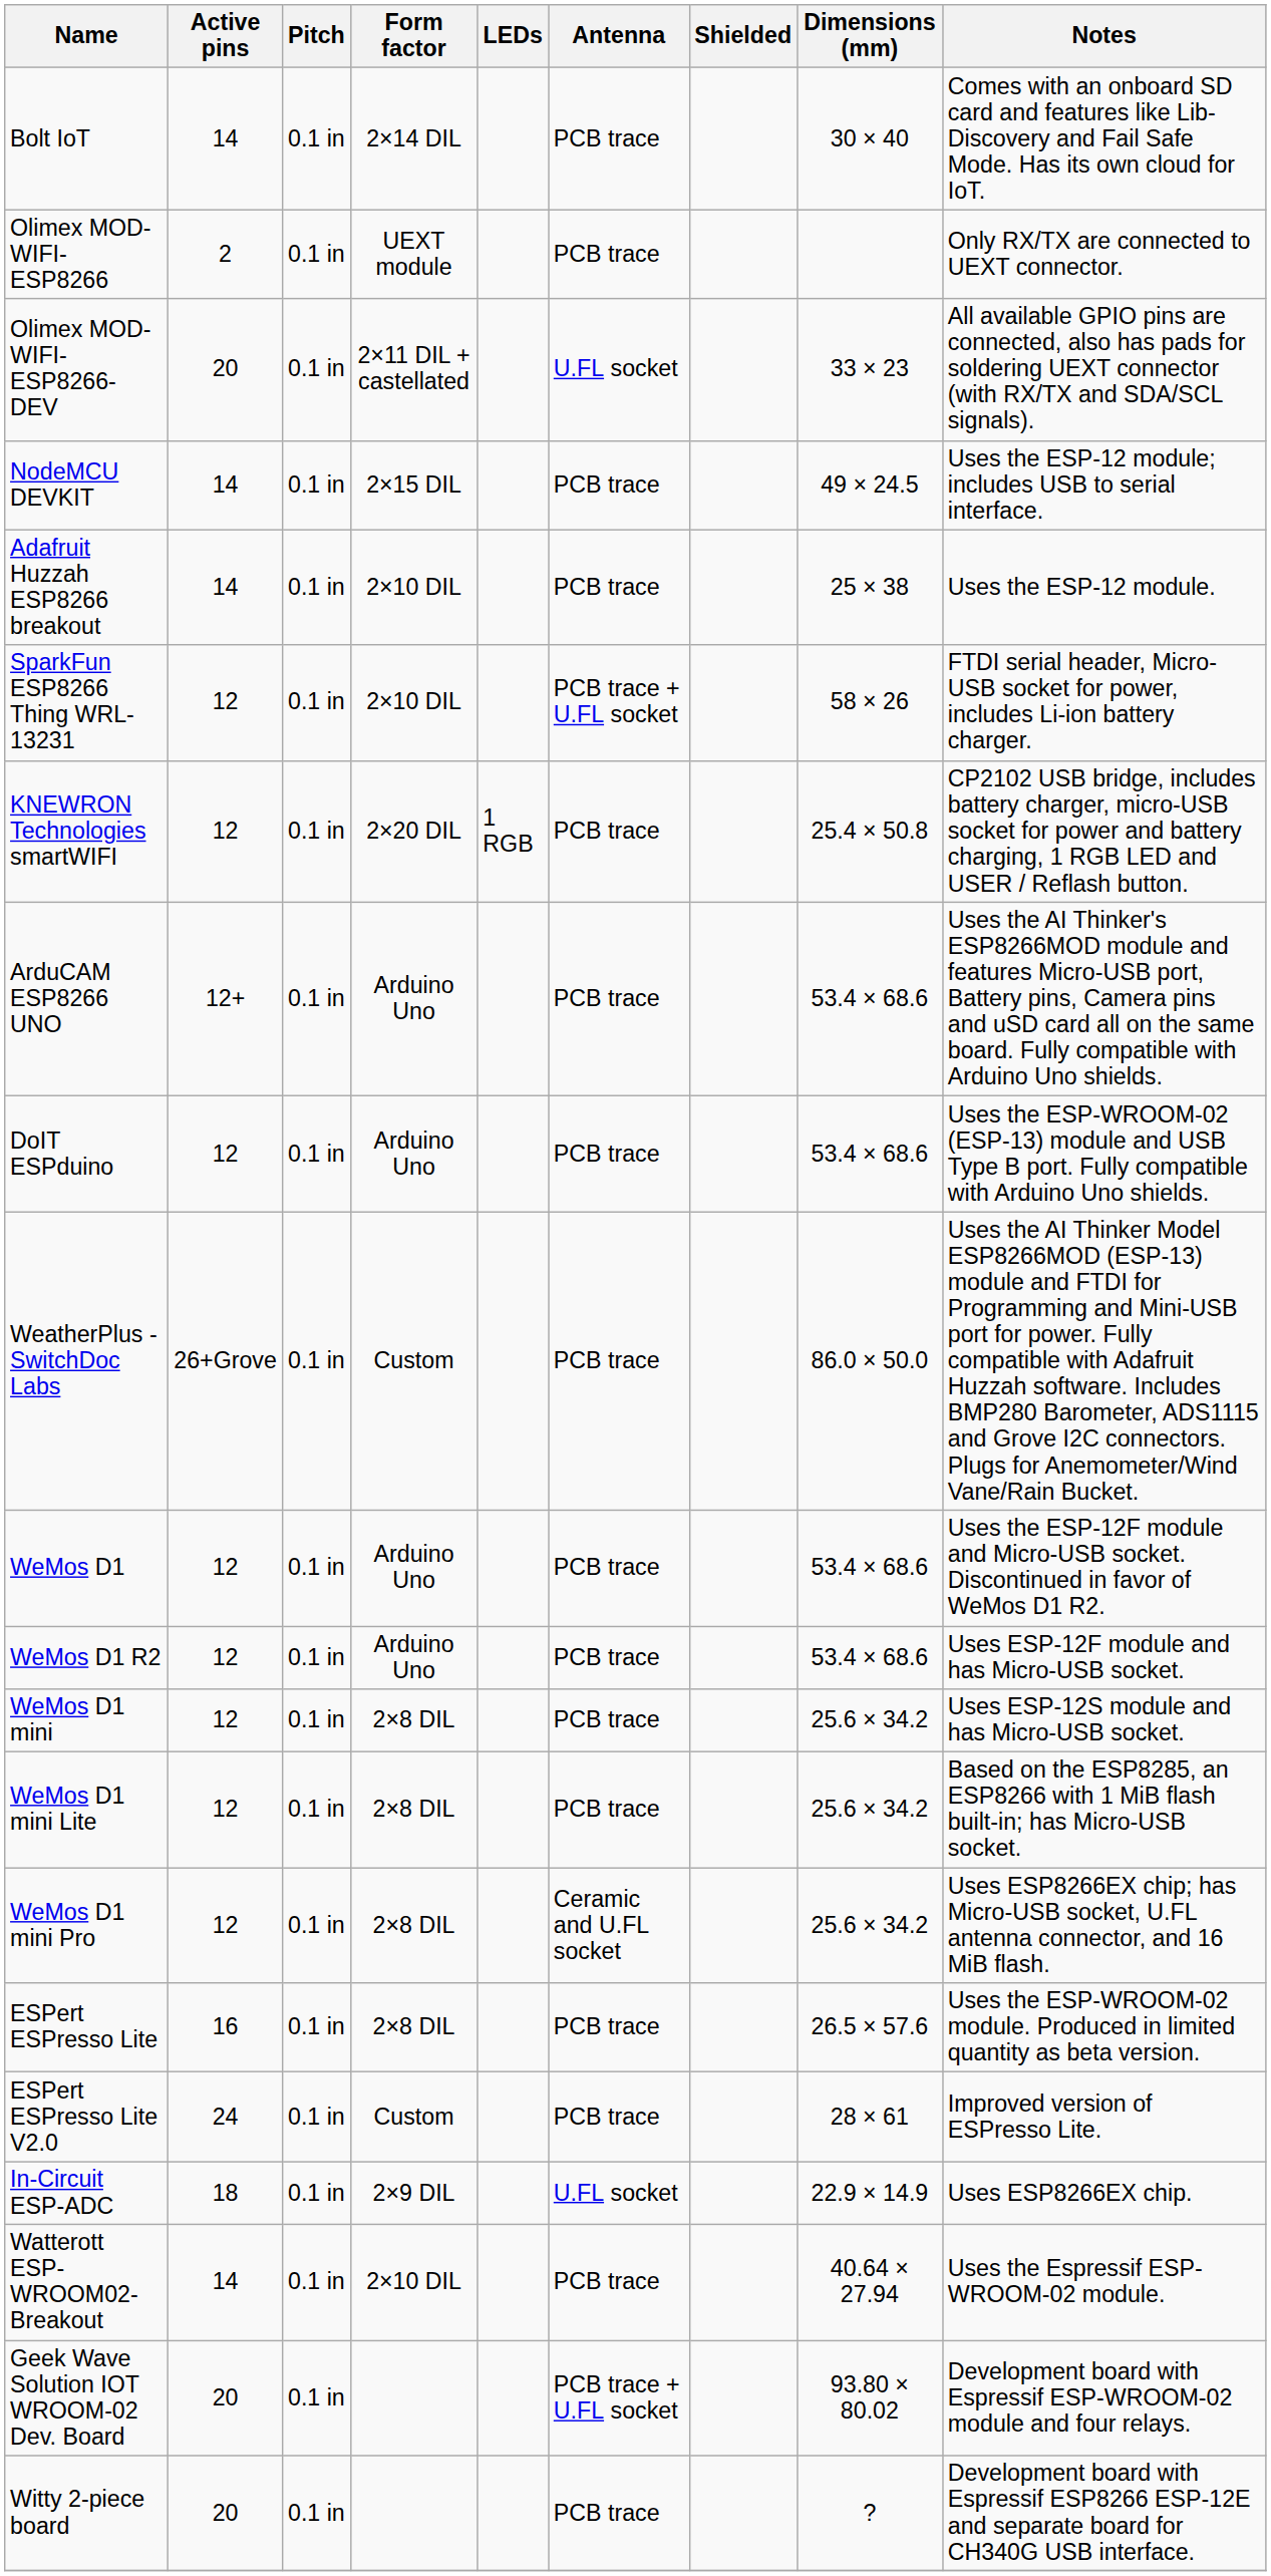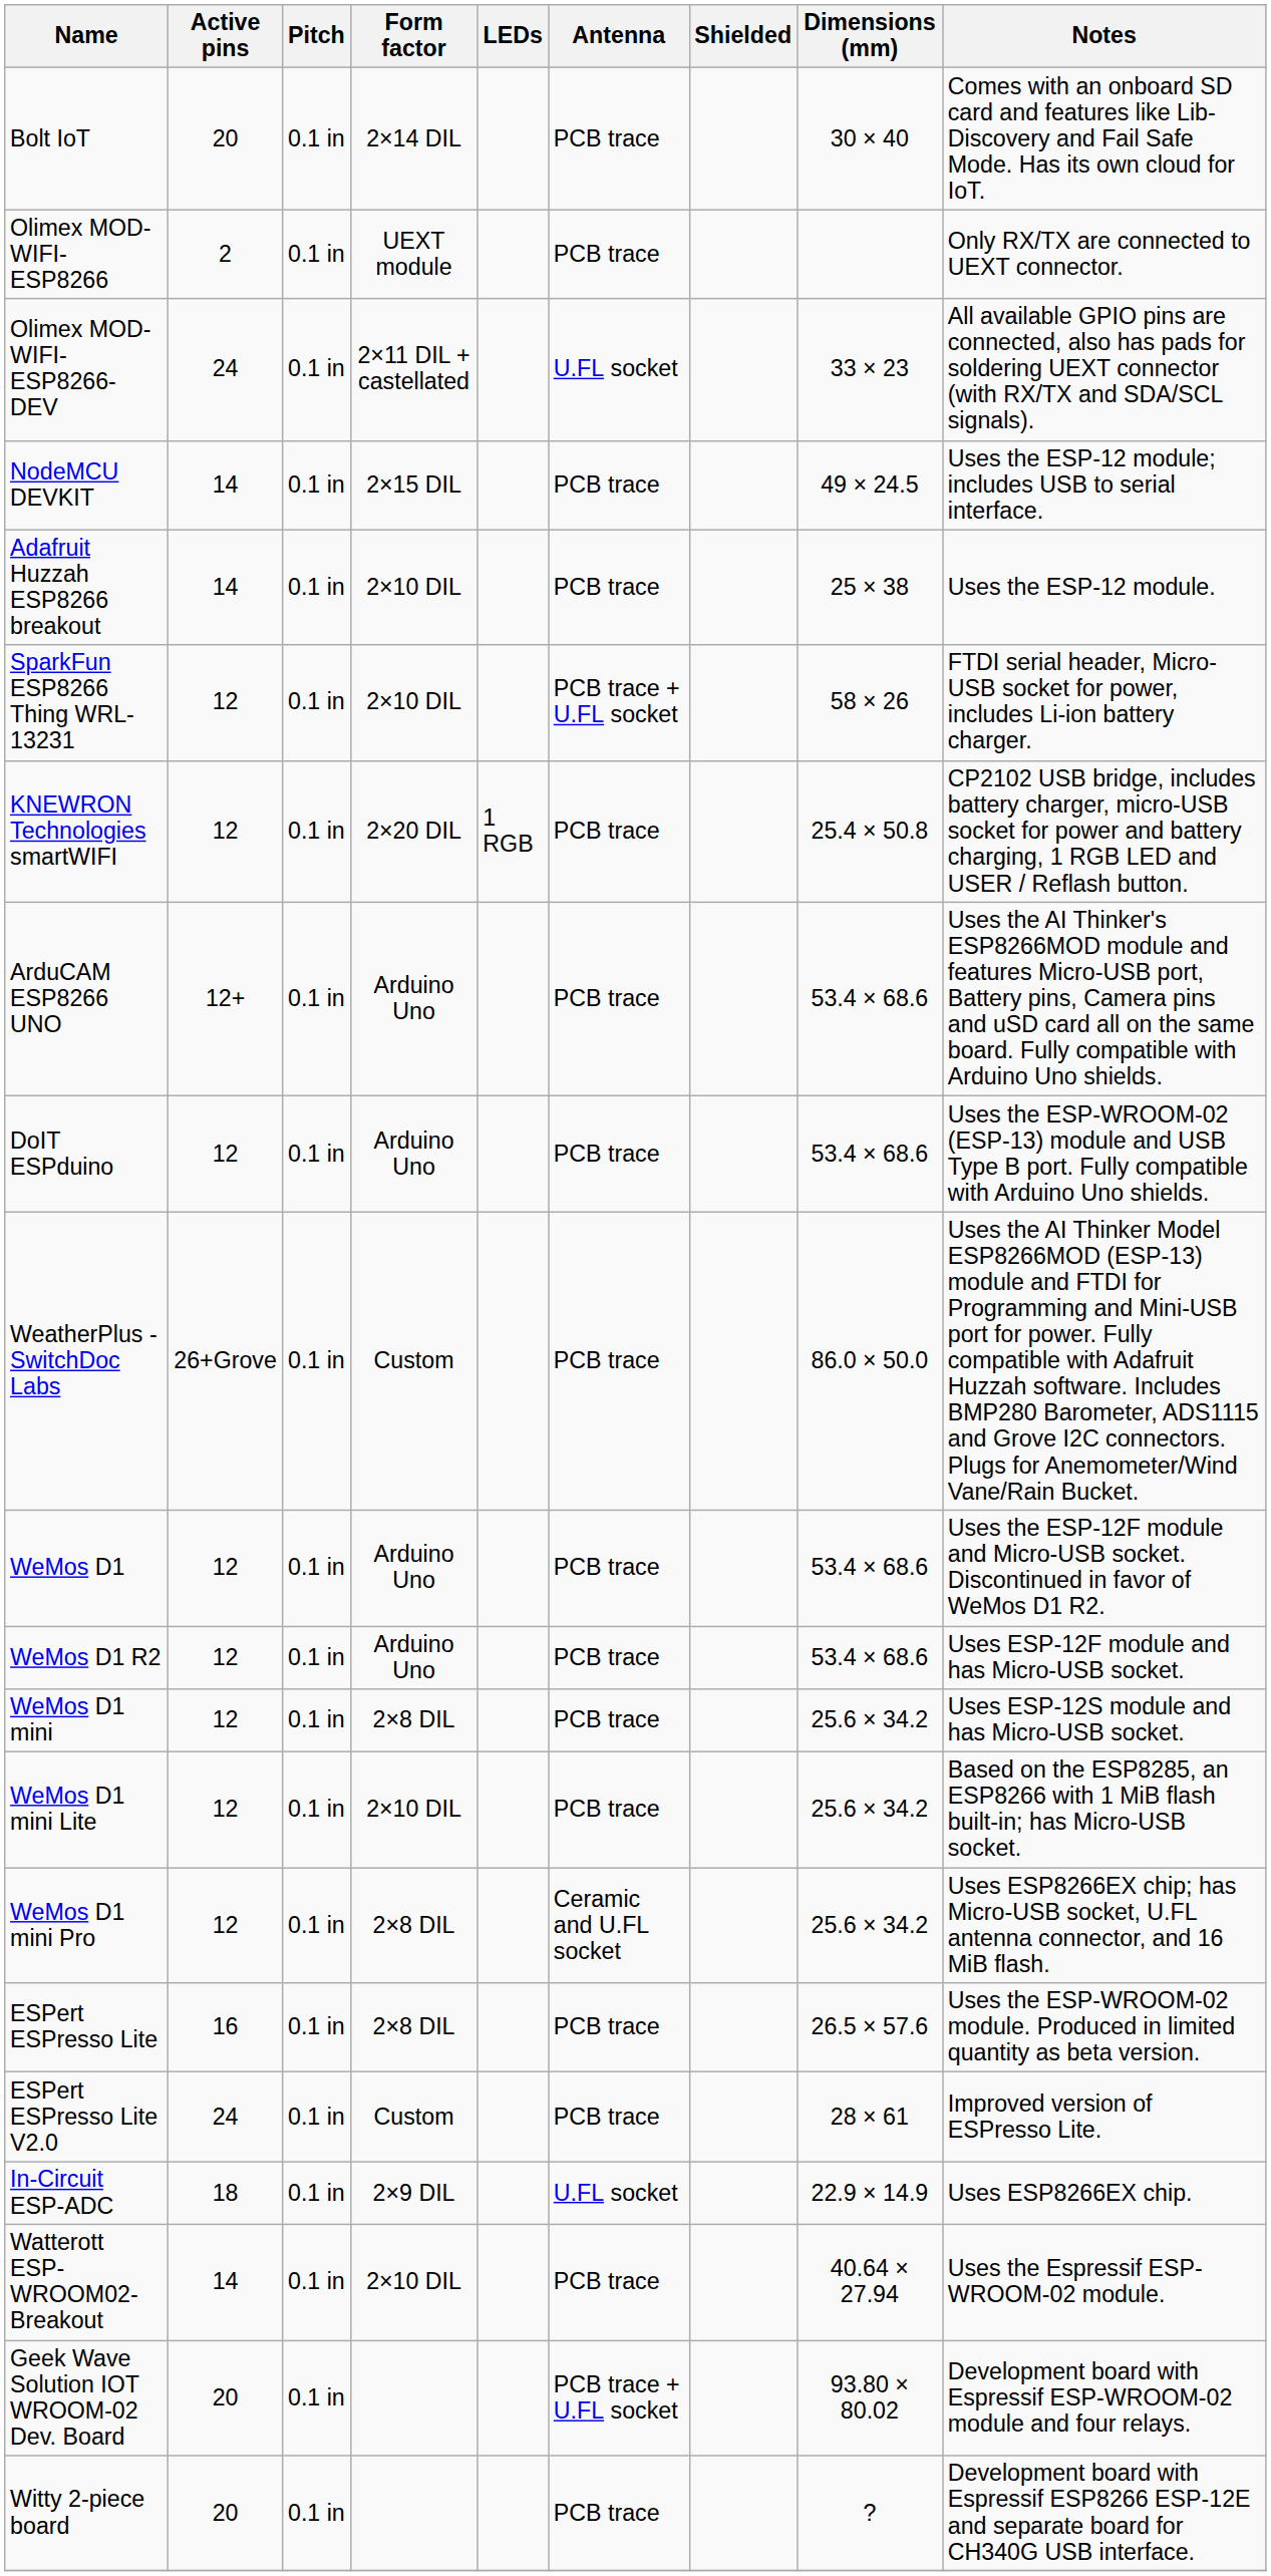Bolt IoT | Active pins: 14 -> 20
Olimex MOD-WIFI-ESP8266-DEV | Active pins: 20 -> 24
WeMos D1 mini Lite | Form factor: 2×8 DIL -> 2×10 DIL
